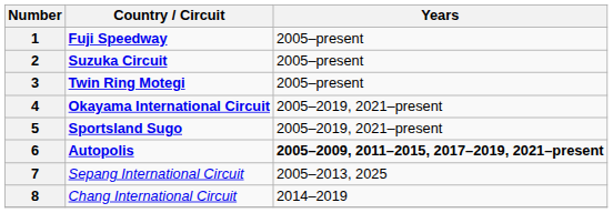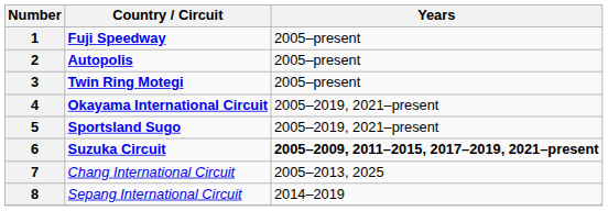2 | Country / Circuit: Suzuka Circuit -> Autopolis
6 | Country / Circuit: Autopolis -> Suzuka Circuit
7 | Country / Circuit: Sepang International Circuit -> Chang International Circuit
8 | Country / Circuit: Chang International Circuit -> Sepang International Circuit
